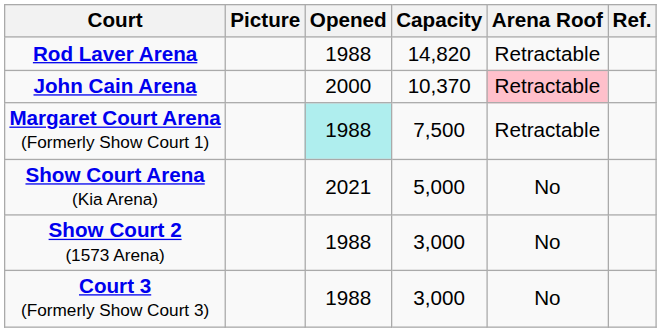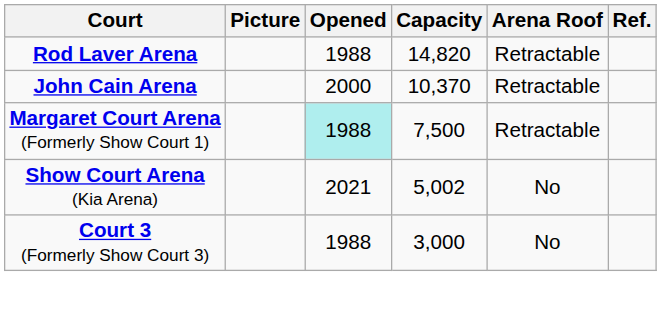John Cain Arena | Arena Roof: pink background -> no background
Show Court Arena (Kia Arena) | Capacity: 5,000 -> 5,002
- row: Show Court 2 (1573 Arena) | 1988 | 3,000 | No
